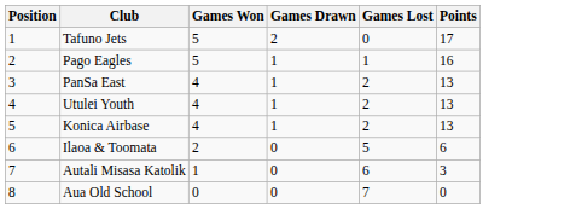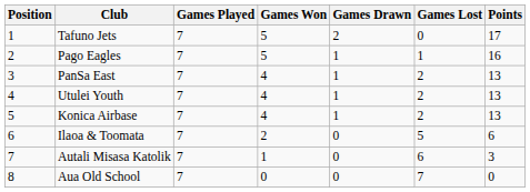+ column: Games Played | 7 | 7 | 7 | 7 | 7 | 7 | 7 | 7
